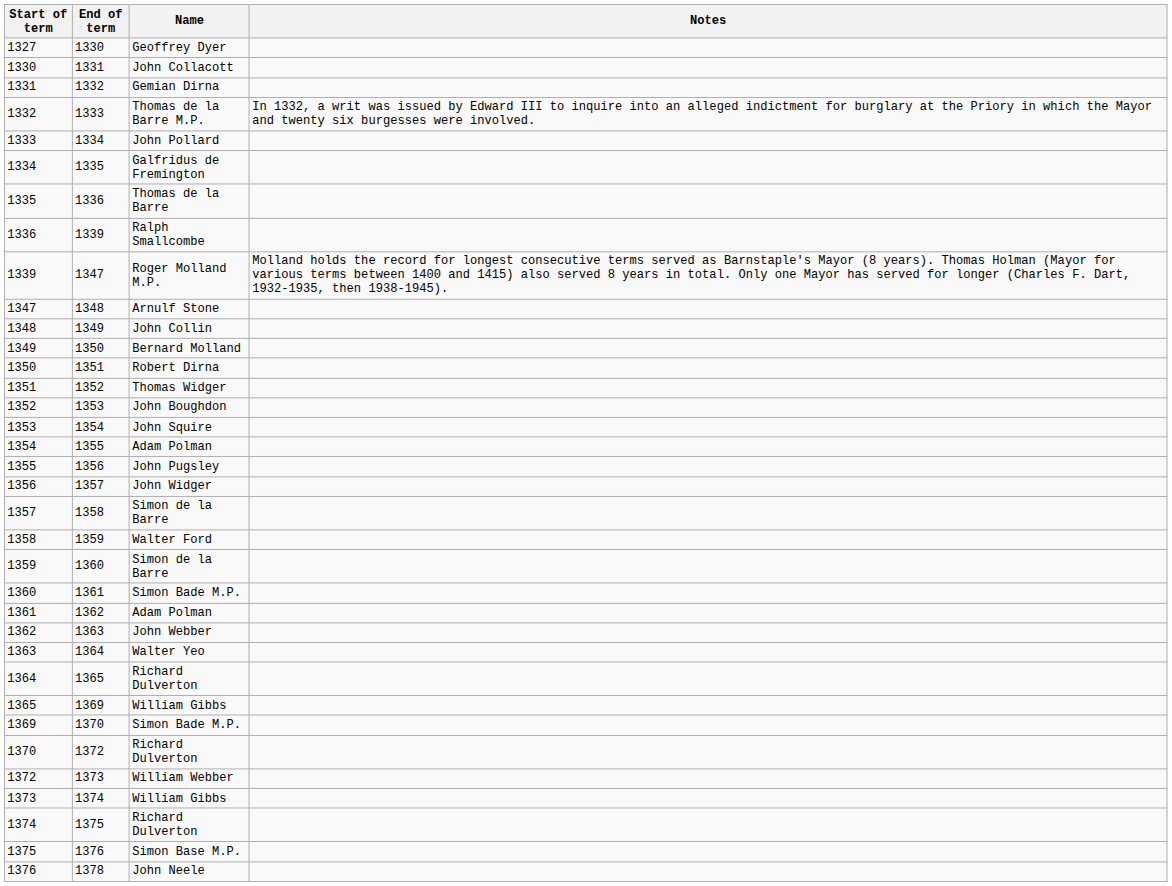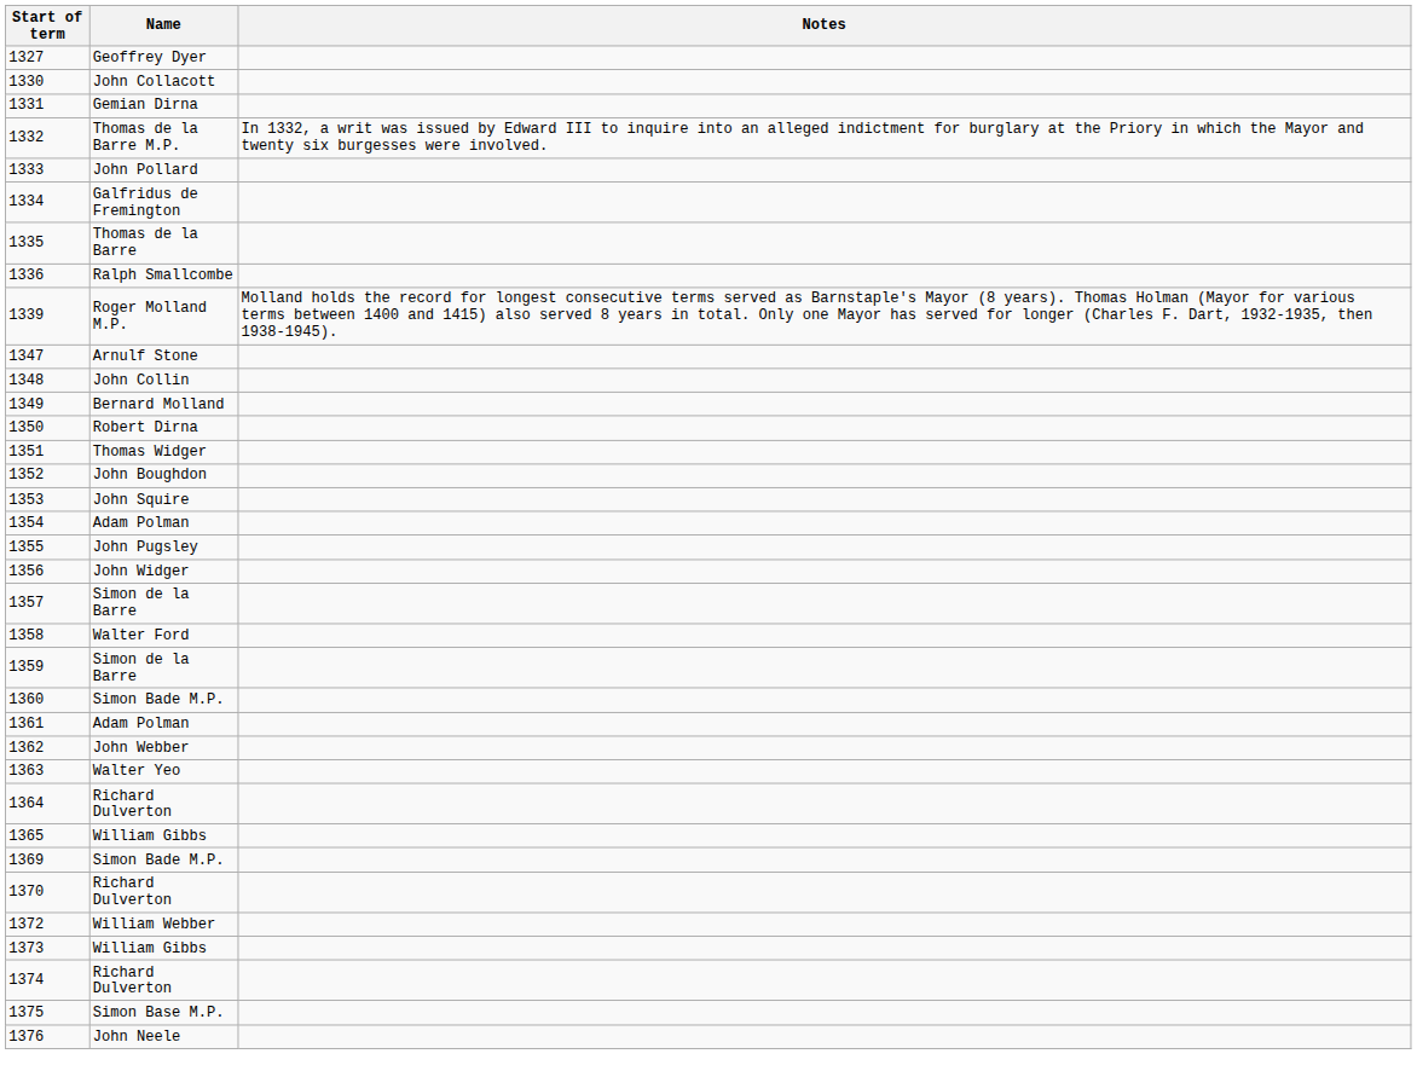- column: End of term | 1330 | 1331 | 1332 | 1333 | 1334 | 1335 | 1336 | 1339 | 1347 | 1348 | 1349 | 1350 | 1351 | 1352 | 1353 | 1354 | 1355 | 1356 | 1357 | 1358 | 1359 | 1360 | 1361 | 1362 | 1363 | 1364 | 1365 | 1369 | 1370 | 1372 | 1373 | 1374 | 1375 | 1376 | 1378
